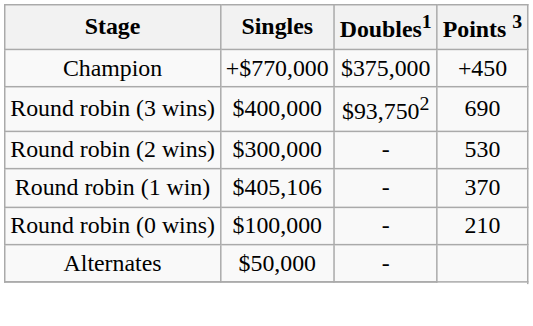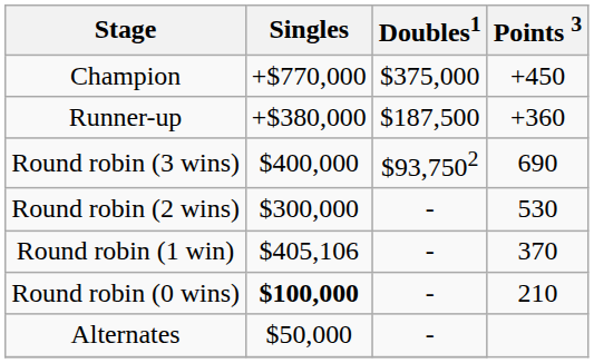+ row: Runner-up | +$380,000 | $187,500 | +360
Round robin (0 wins) | Singles: normal -> bold
